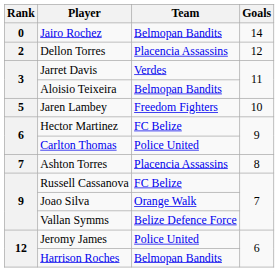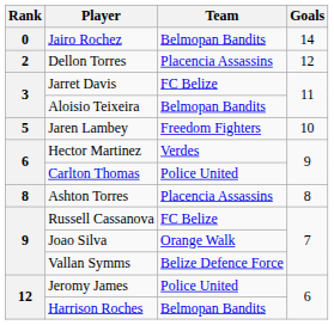Jarret Davis | Team: Verdes -> FC Belize
Hector Martinez | Team: FC Belize -> Verdes
Ashton Torres | Rank: 7 -> 8
